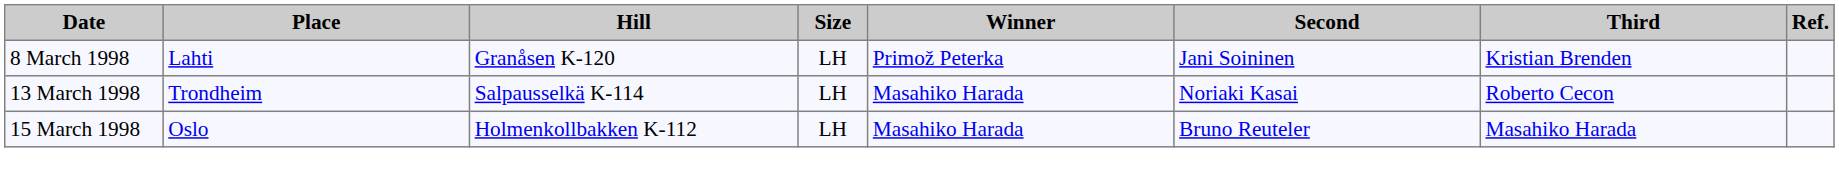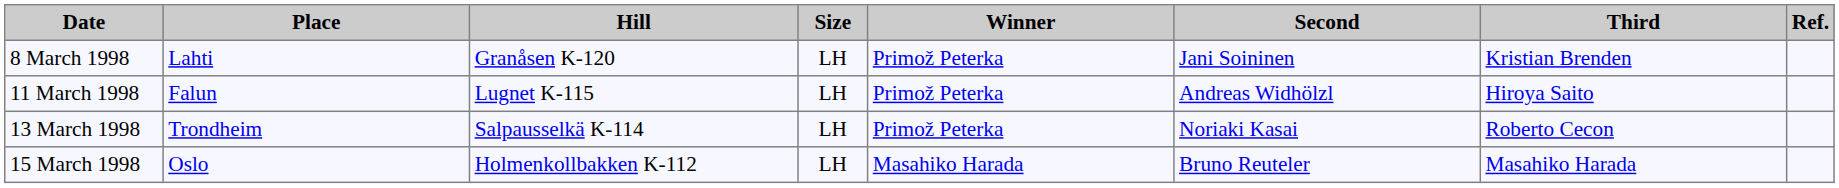+ row: 11 March 1998 | Falun | Lugnet K-115 | LH | Primož Peterka | Andreas Widhölzl | Hiroya Saito
13 March 1998 | Winner: Masahiko Harada -> Primož Peterka
